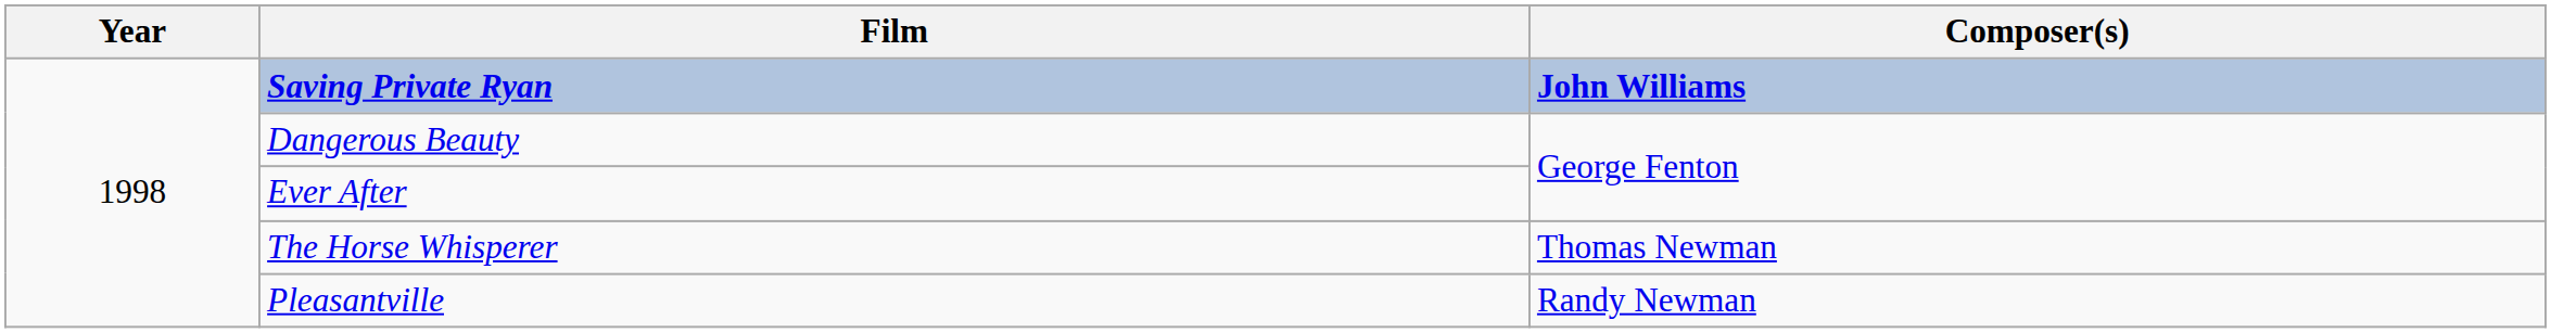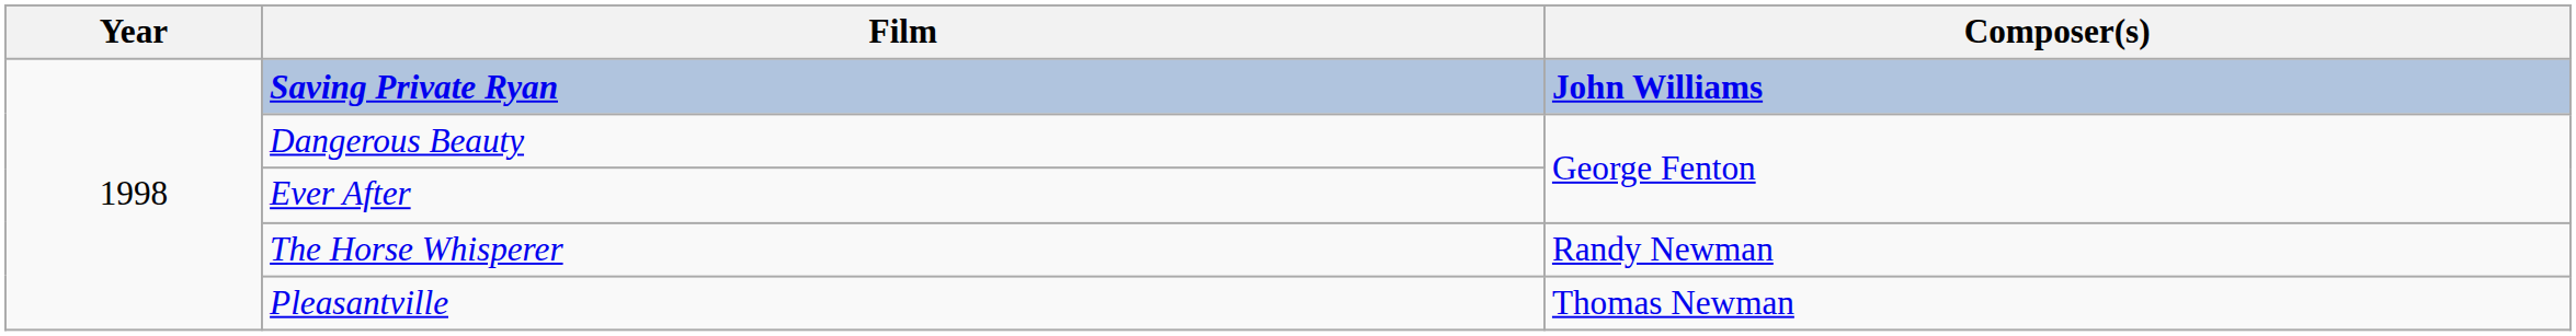The Horse Whisperer | Composer(s): Thomas Newman -> Randy Newman
Pleasantville | Composer(s): Randy Newman -> Thomas Newman
